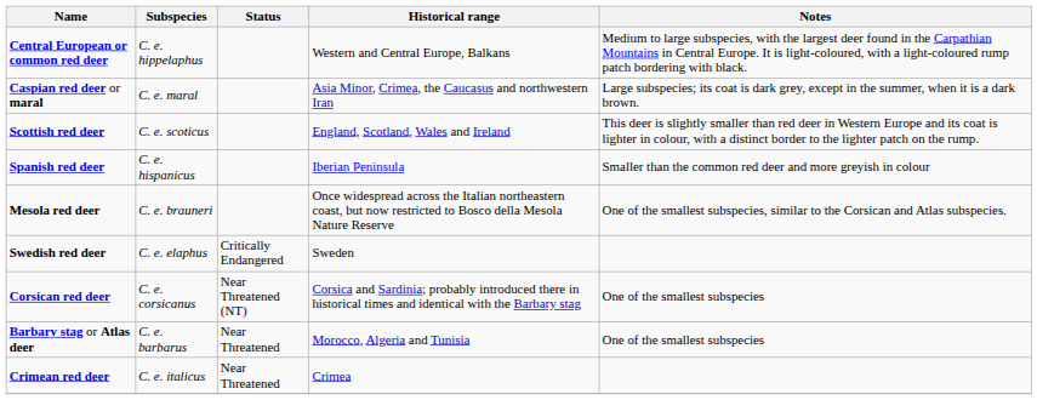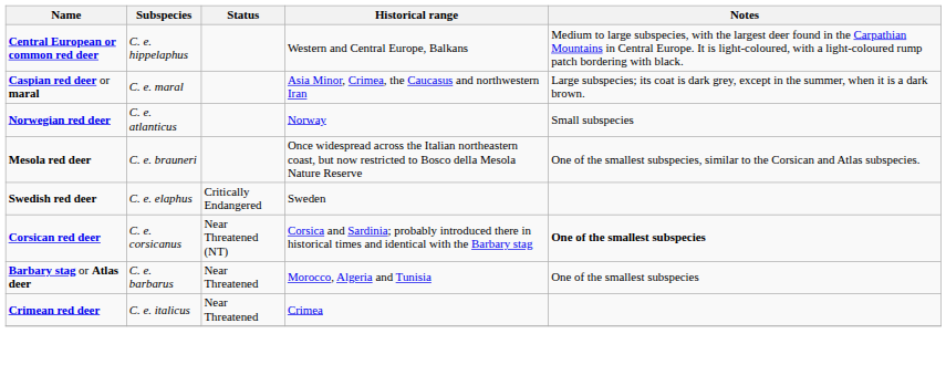+ row: Norwegian red deer | C. e. atlanticus | Norway | Small subspecies
- row: Scottish red deer | C. e. scoticus | England, Scotland, Wales and Ireland | This deer is slightly smaller than red deer in Western Europe and its coat is lighter in colour, with a distinct border to the lighter patch on the rump.
- row: Spanish red deer | C. e. hispanicus | Iberian Peninsula | Smaller than the common red deer and more greyish in colour
Corsican red deer | Notes: normal -> bold
